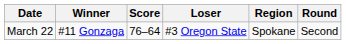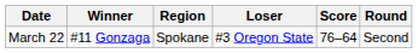columns swapped: Score <-> Region
